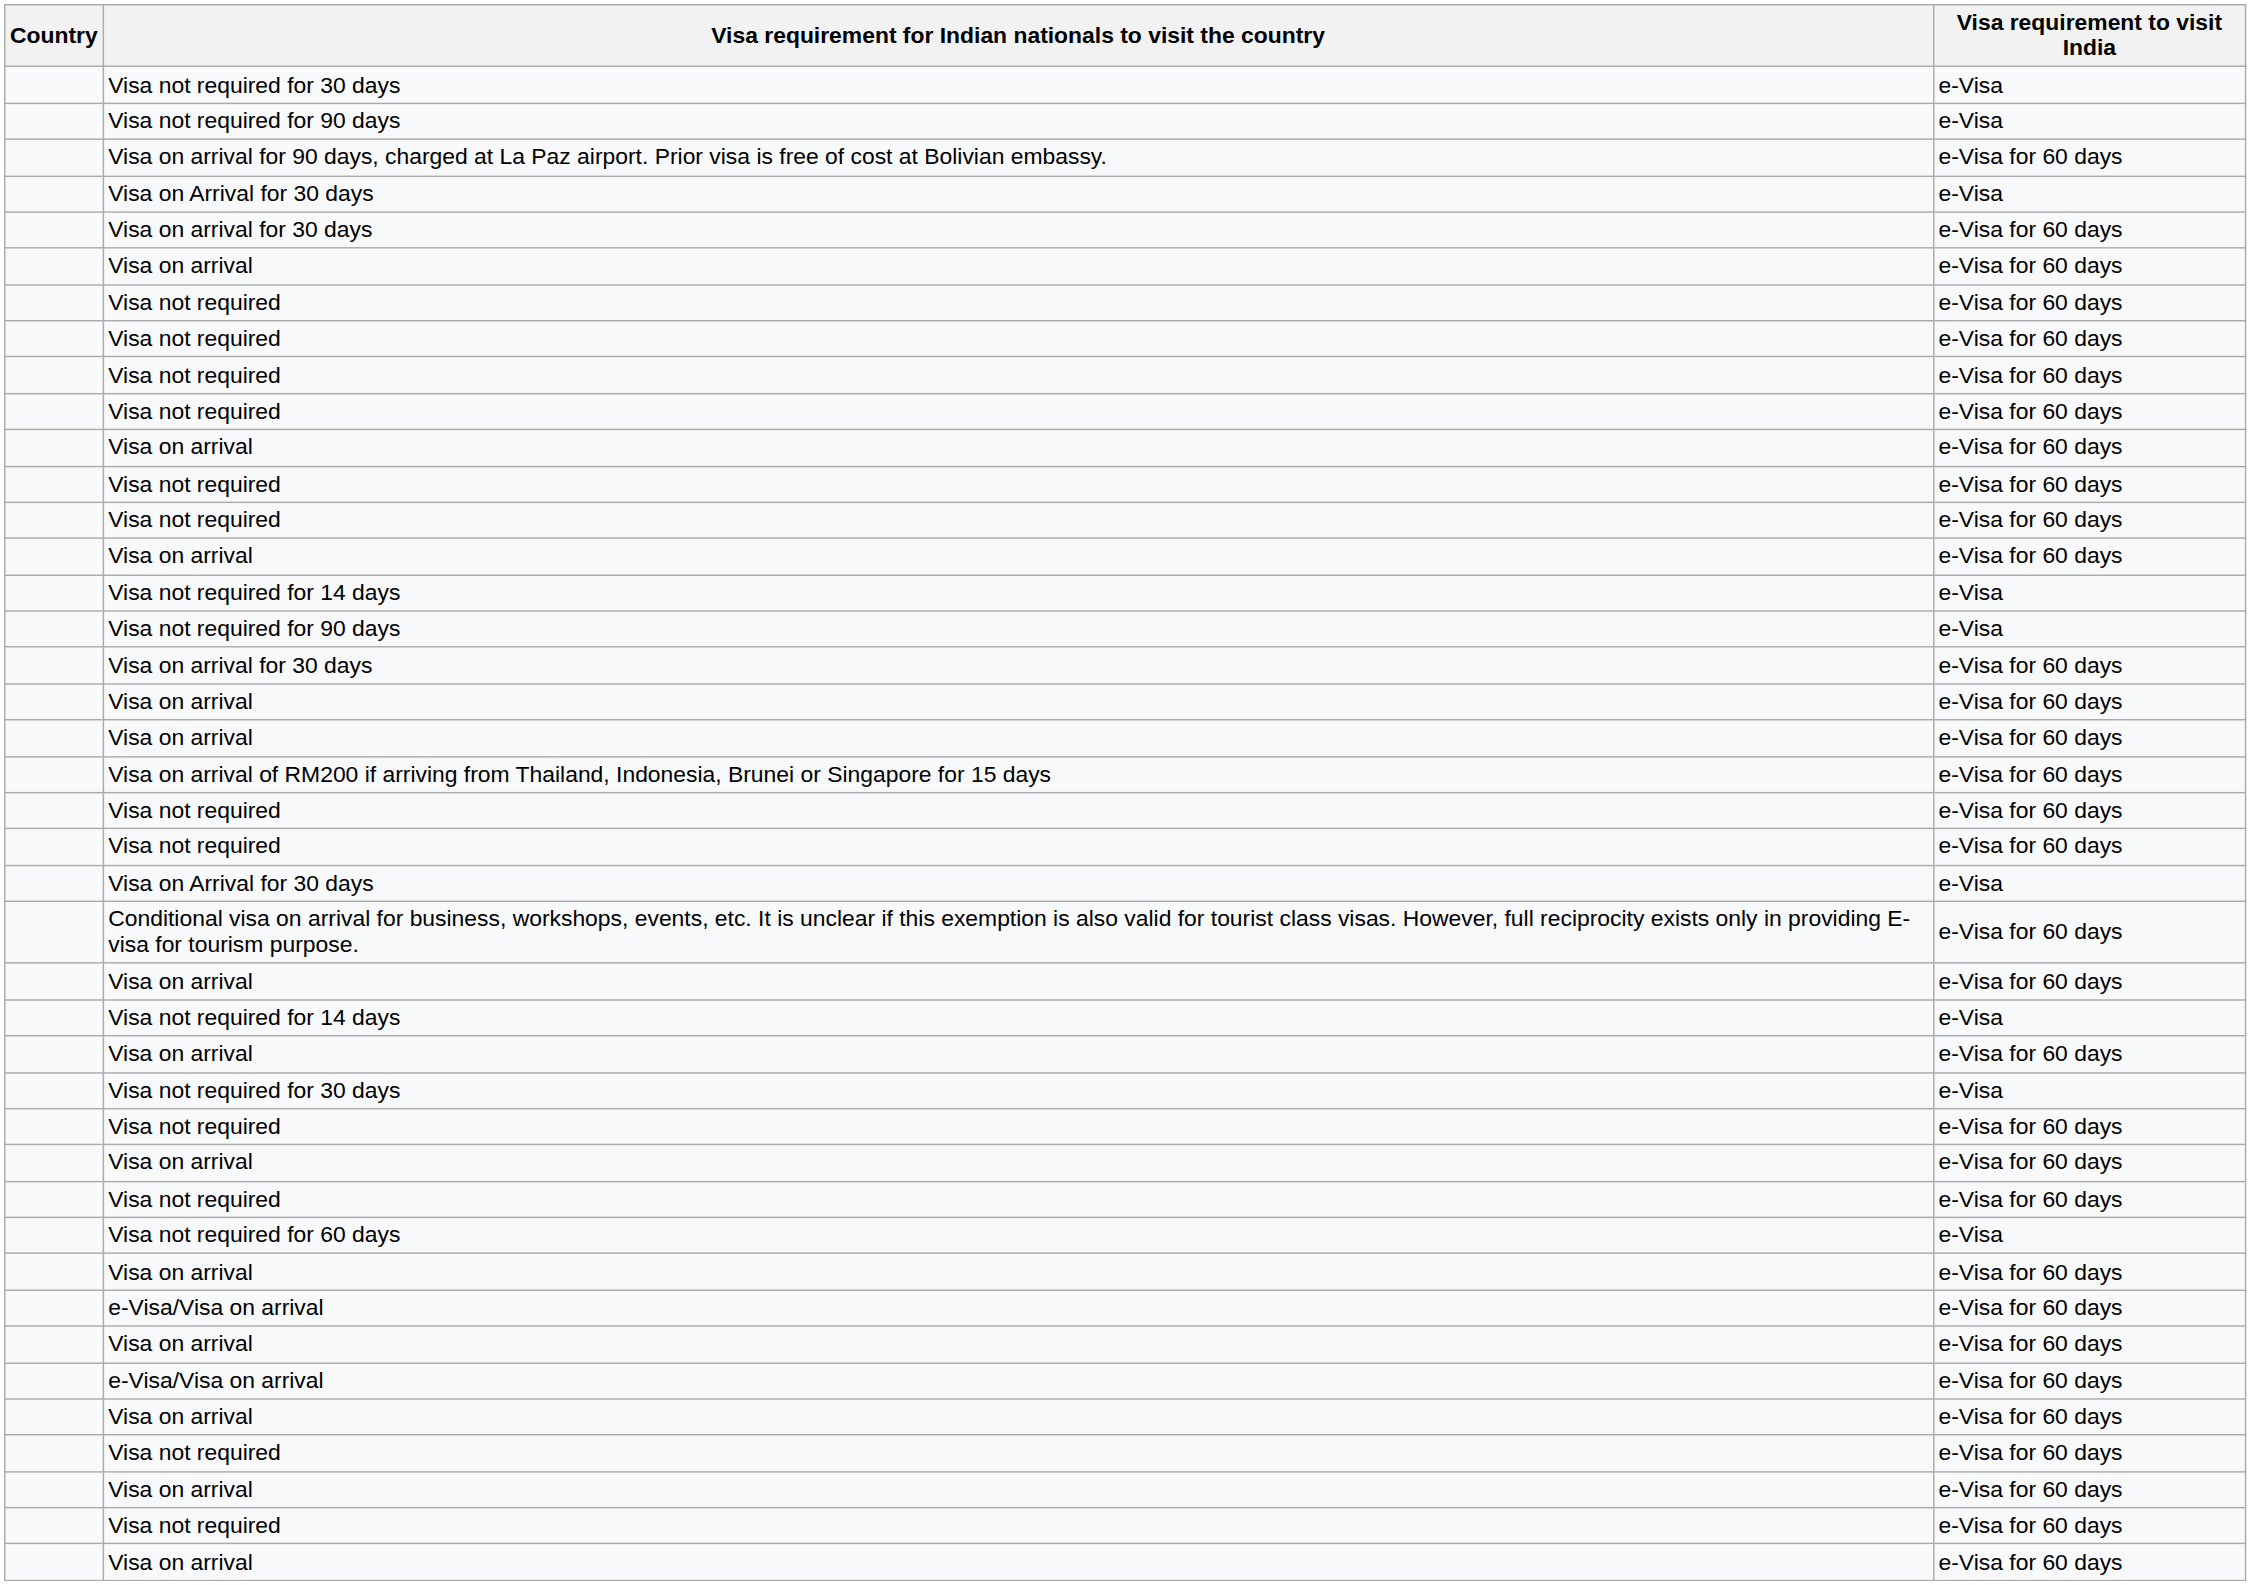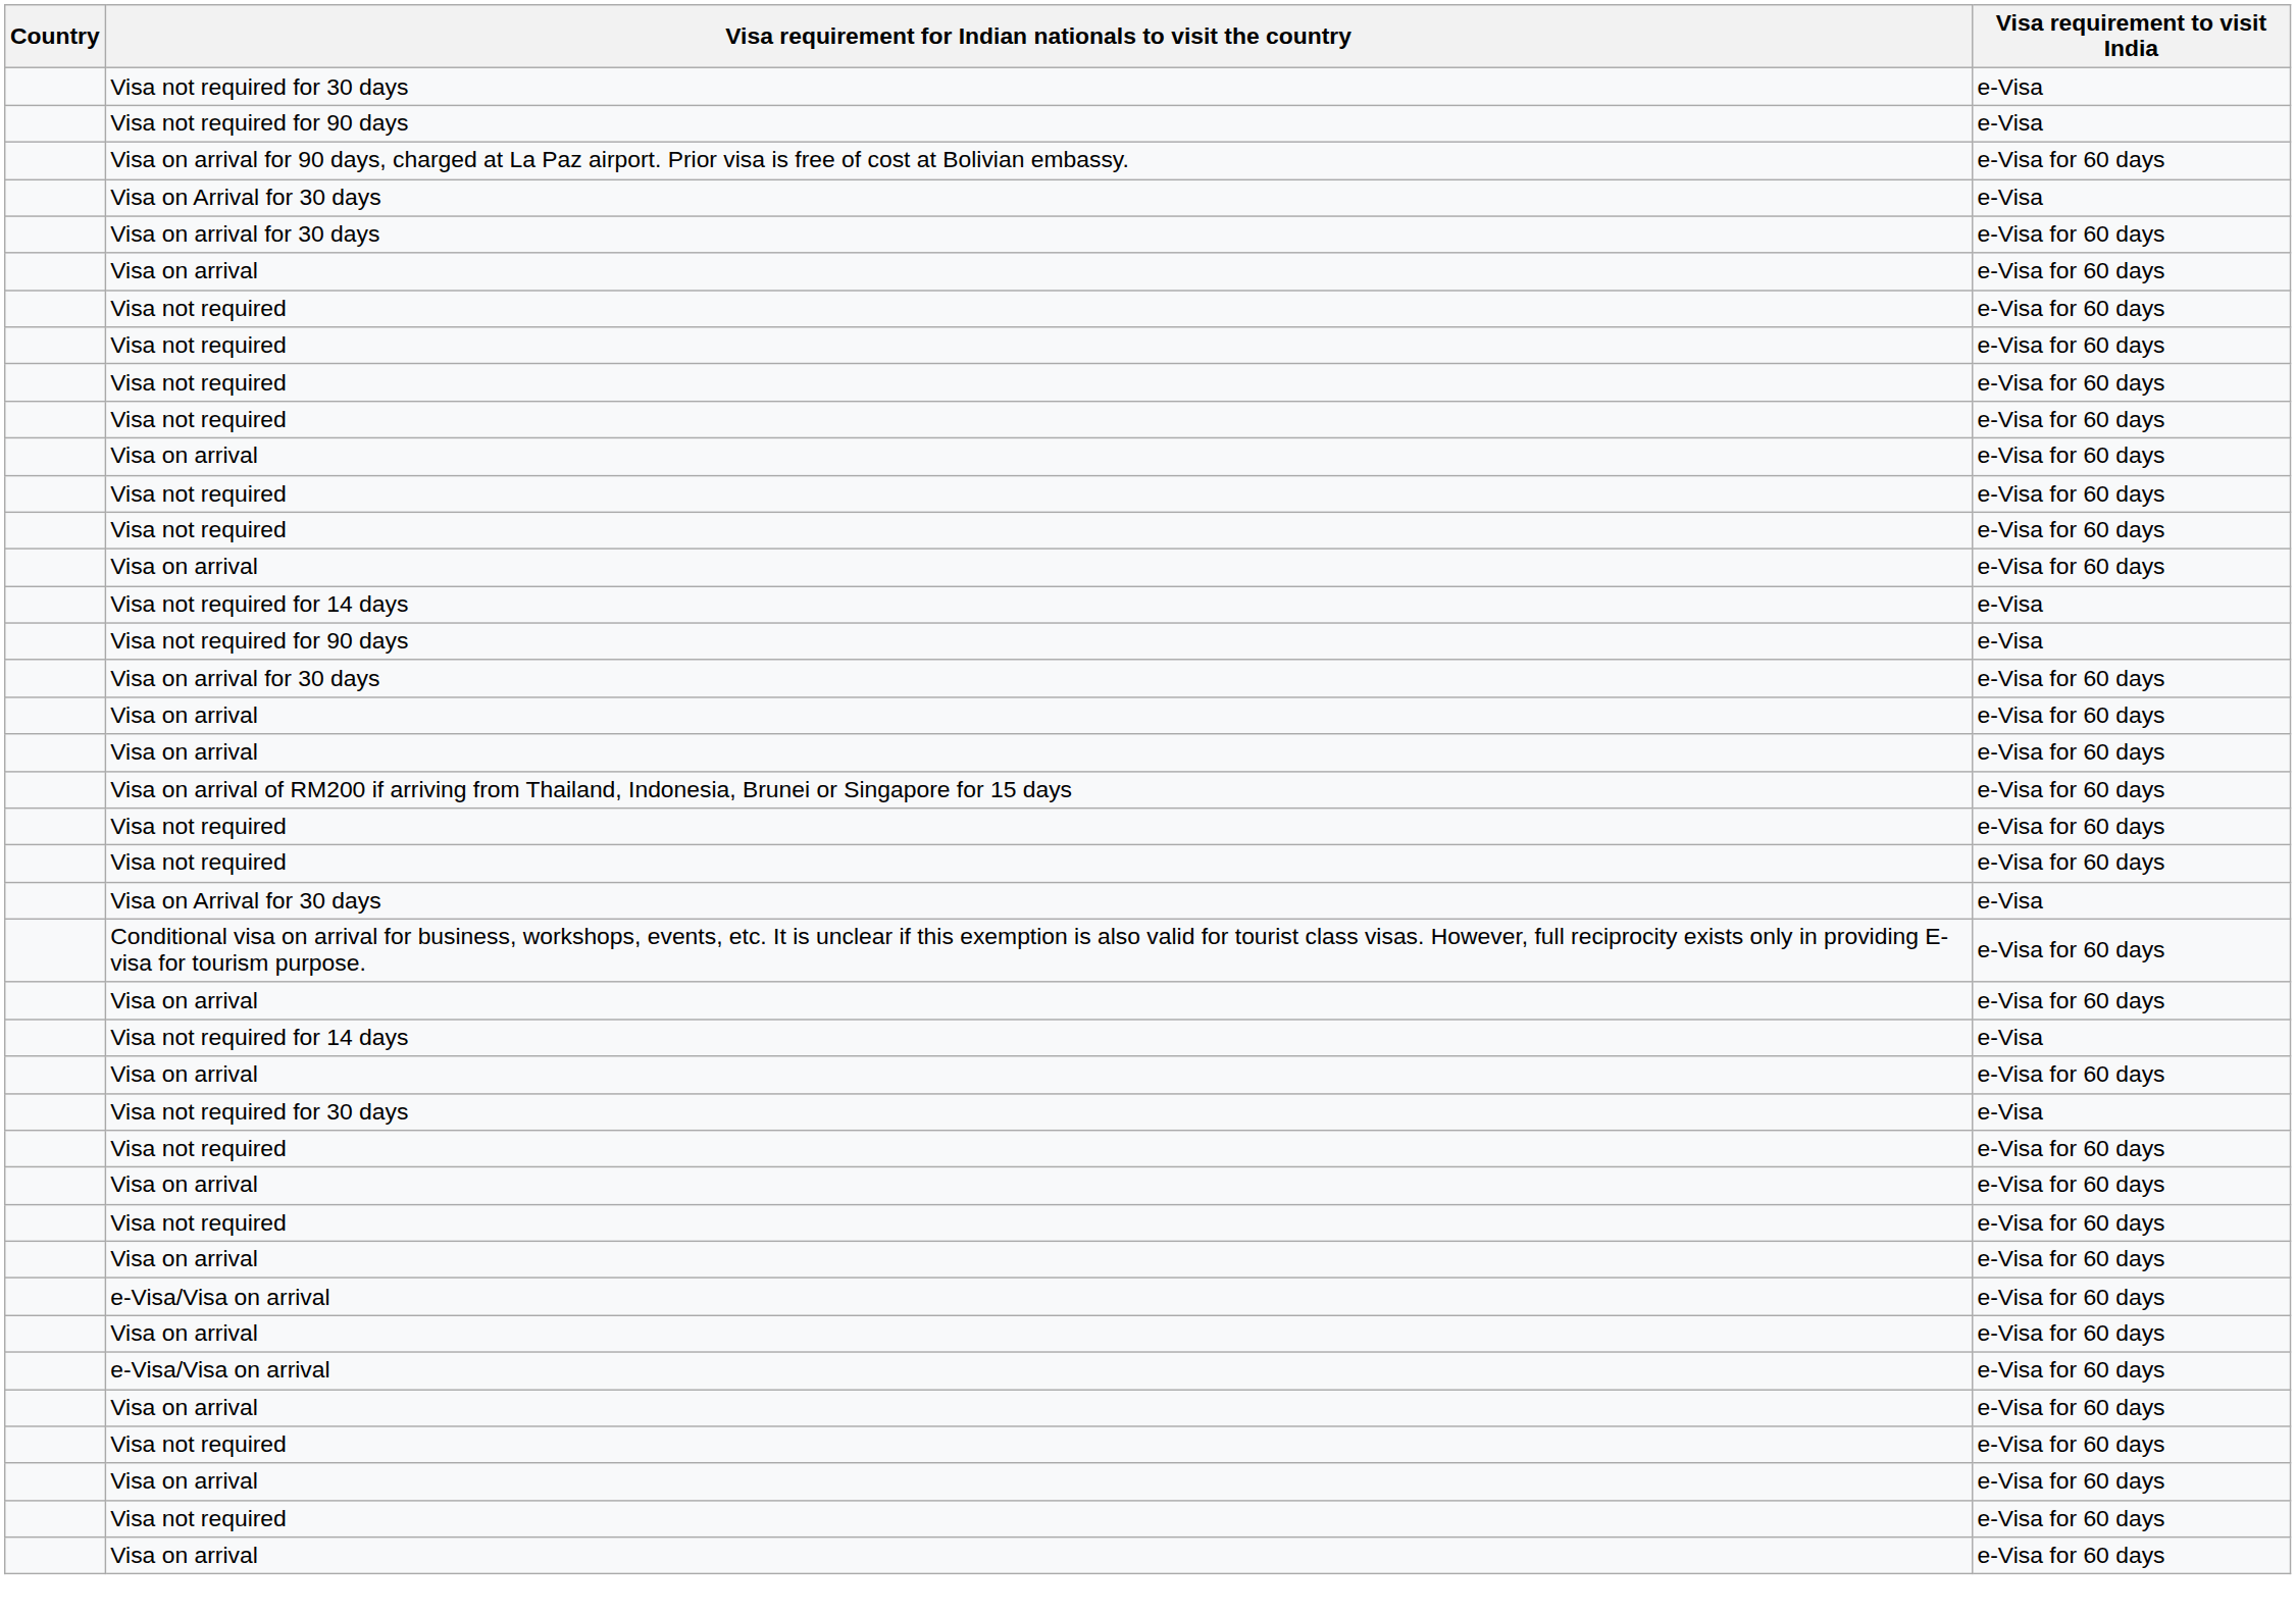- row: Visa not required for 60 days | e-Visa
